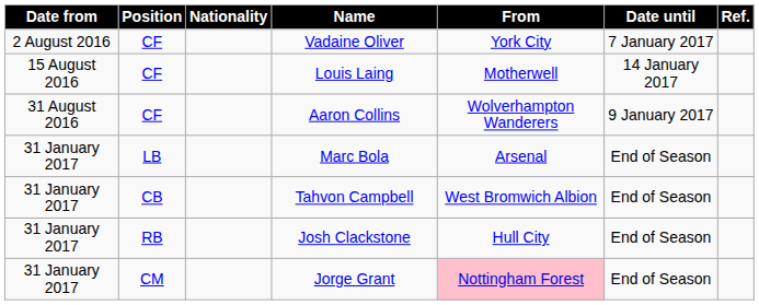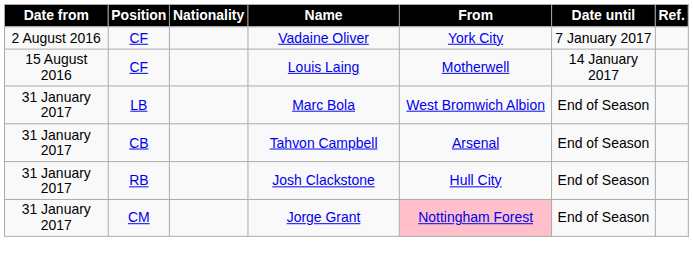- row: 31 August 2016 | CF | Aaron Collins | Wolverhampton Wanderers | 9 January 2017
Marc Bola | From: Arsenal -> West Bromwich Albion
Tahvon Campbell | From: West Bromwich Albion -> Arsenal
